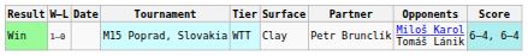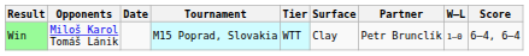columns swapped: W–L <-> Opponents
Win | Score: paleturquoise background -> no background
